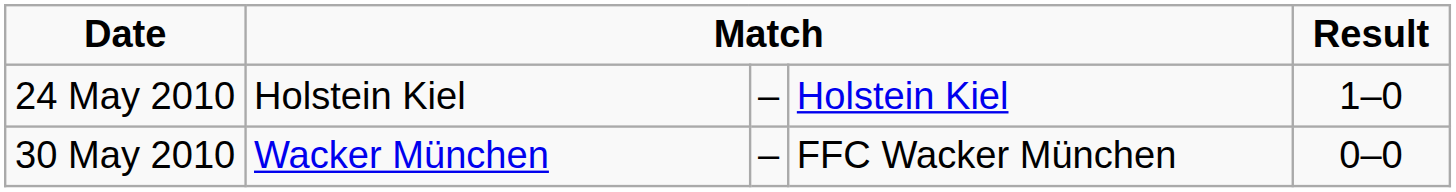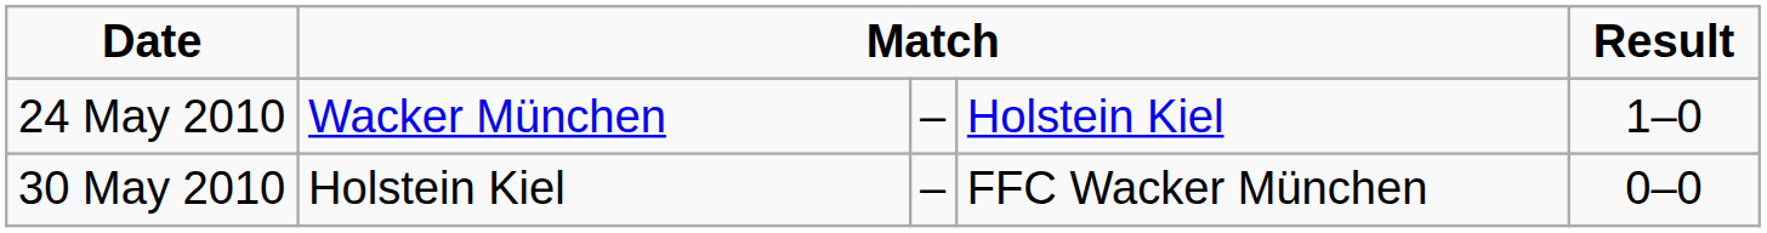24 May 2010 | column 2: Holstein Kiel -> Wacker München
30 May 2010 | column 2: Wacker München -> Holstein Kiel
